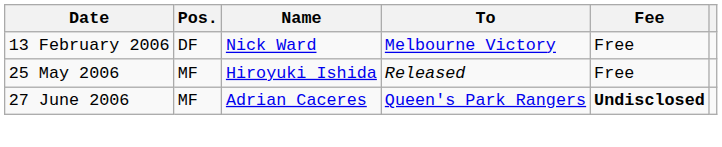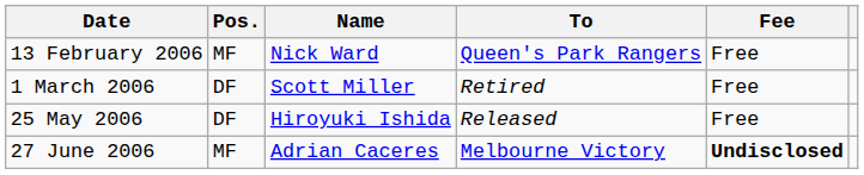13 February 2006 | Pos.: DF -> MF
13 February 2006 | To: Melbourne Victory -> Queen's Park Rangers
+ row: 1 March 2006 | DF | Scott Miller | Retired | Free
25 May 2006 | Pos.: MF -> DF
27 June 2006 | To: Queen's Park Rangers -> Melbourne Victory
